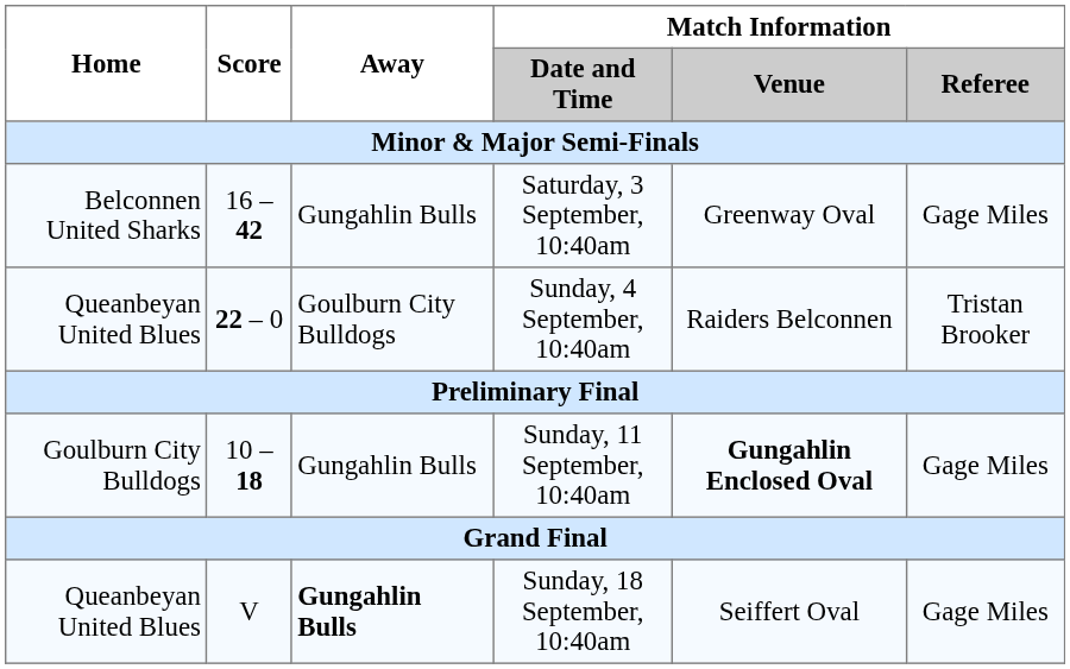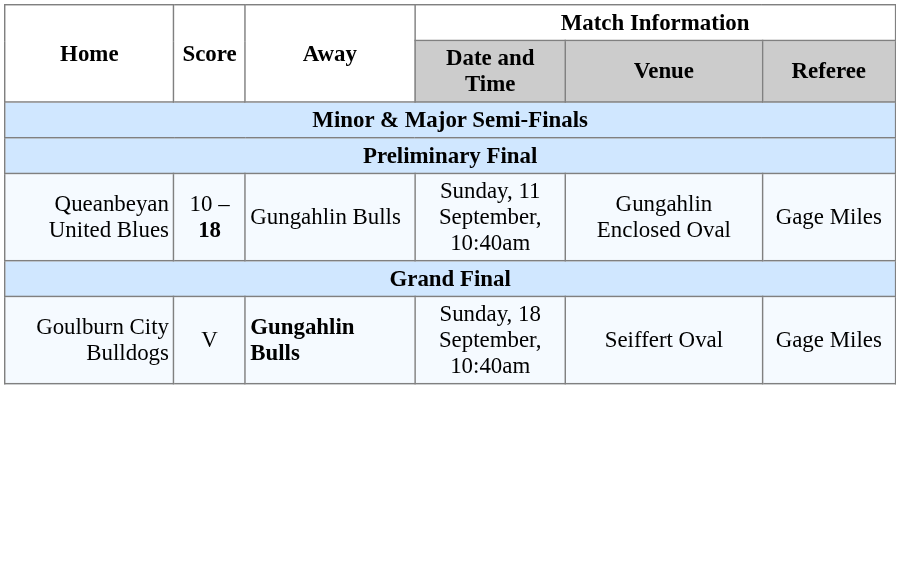- row: Belconnen United Sharks | 16 – 42 | Gungahlin Bulls | Saturday, 3 September, 10:40am | Greenway Oval | Gage Miles
- row: Queanbeyan United Blues | 22 – 0 | Goulburn City Bulldogs | Sunday, 4 September, 10:40am | Raiders Belconnen | Tristan Brooker
Sunday, 11 September, 10:40am | Home: Goulburn City Bulldogs -> Queanbeyan United Blues
Sunday, 11 September, 10:40am | Match Information / Venue: bold -> normal
Sunday, 18 September, 10:40am | Home: Queanbeyan United Blues -> Goulburn City Bulldogs
